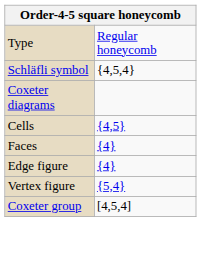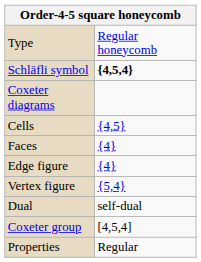Schläfli symbol | column 2: normal -> bold
+ row: Dual | self-dual
+ row: Properties | Regular
